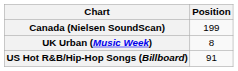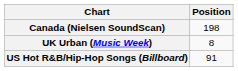Canada (Nielsen SoundScan) | Position: 199 -> 198
